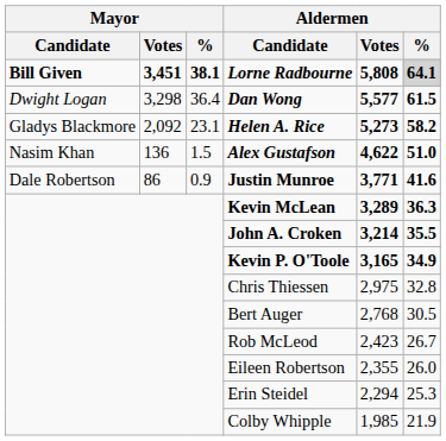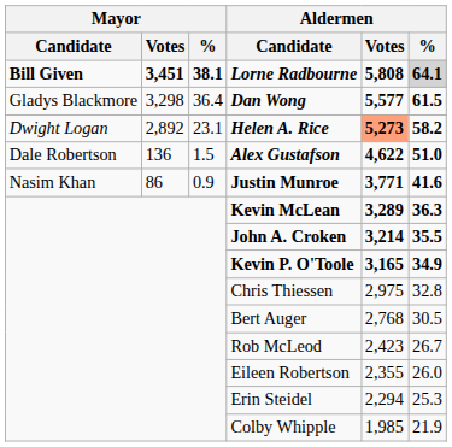Dan Wong | Mayor / Candidate: Dwight Logan -> Gladys Blackmore
Helen A. Rice | Mayor / Candidate: Gladys Blackmore -> Dwight Logan
Helen A. Rice | Mayor / Votes: 2,092 -> 2,892
Helen A. Rice | Aldermen / Votes: no background -> lightsalmon background
Alex Gustafson | Mayor / Candidate: Nasim Khan -> Dale Robertson
Justin Munroe | Mayor / Candidate: Dale Robertson -> Nasim Khan
